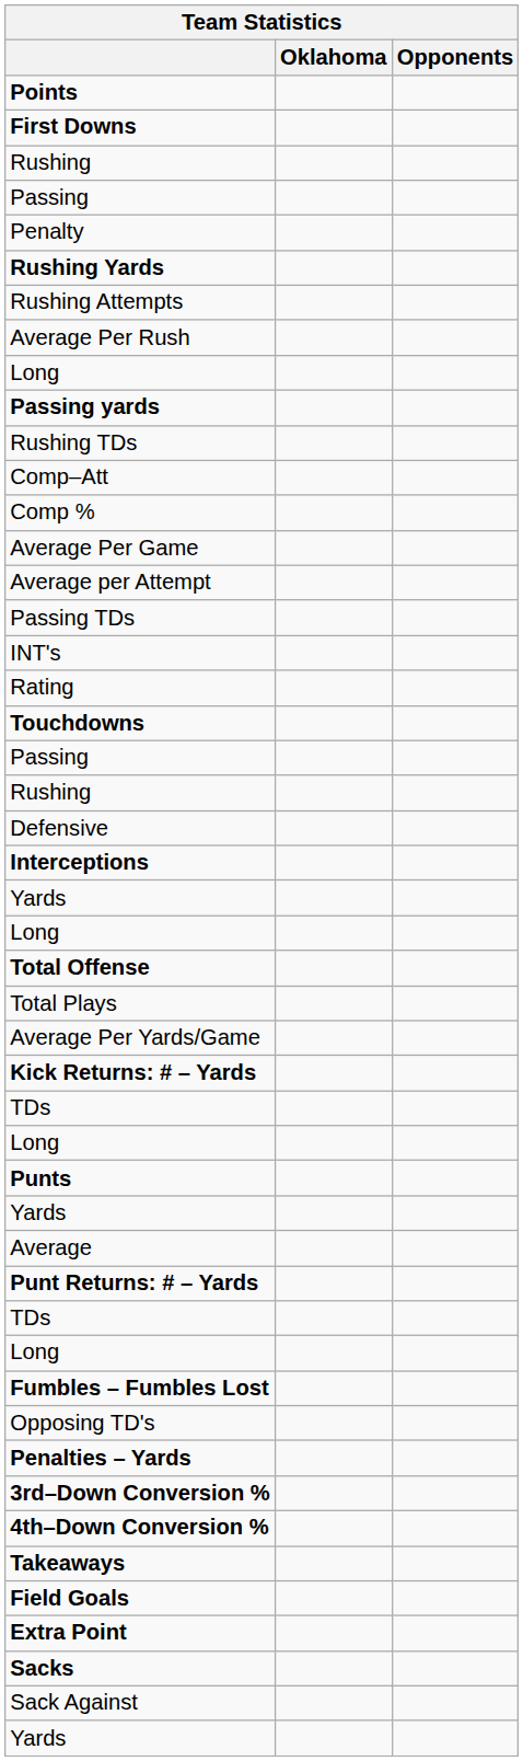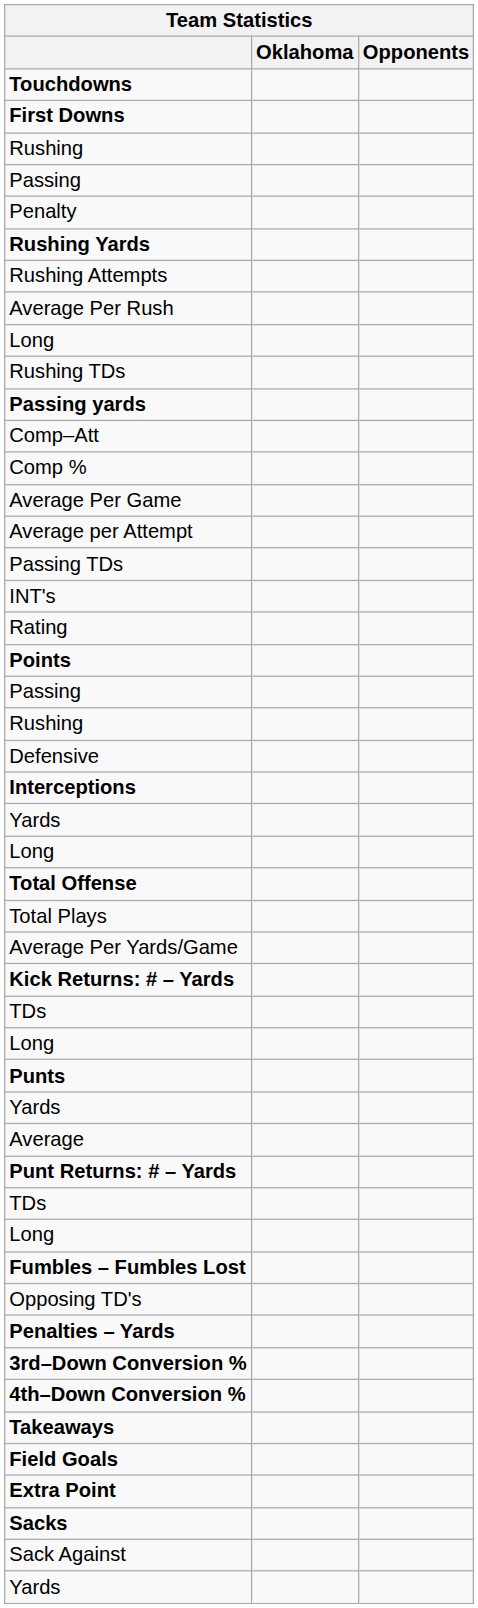rows swapped: Points <-> Touchdowns
rows swapped: Rushing TDs <-> Passing yards
